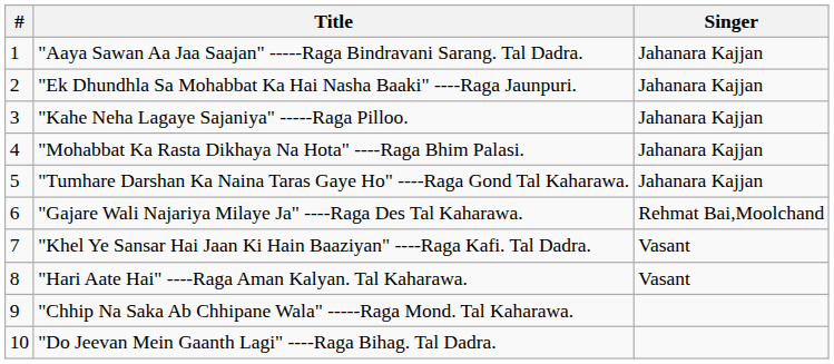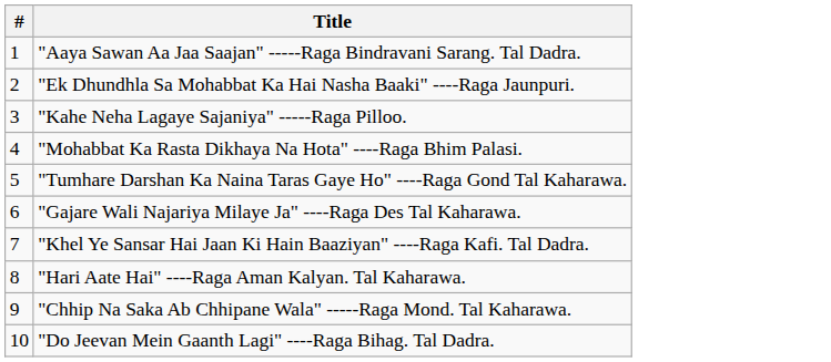- column: Singer | Jahanara Kajjan | Jahanara Kajjan | Jahanara Kajjan | Jahanara Kajjan | Jahanara Kajjan | Rehmat Bai,Moolchand | Vasant | Vasant
